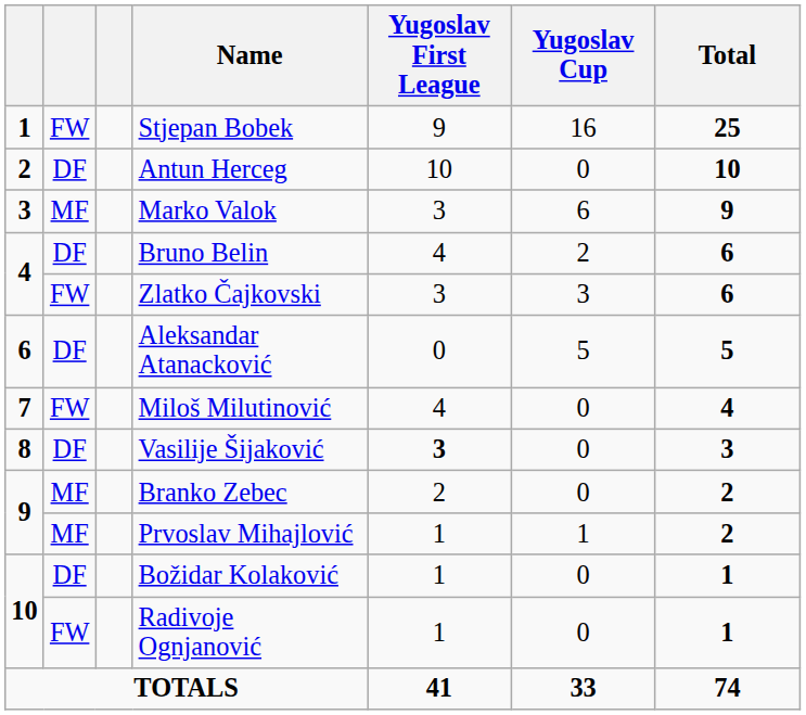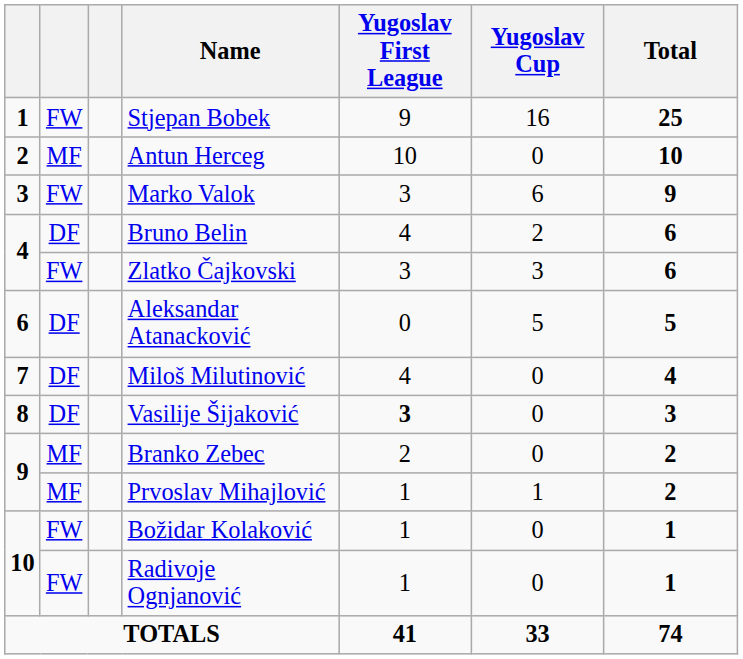Antun Herceg | column 2: DF -> MF
Marko Valok | column 2: MF -> FW
Miloš Milutinović | column 2: FW -> DF
Božidar Kolaković | column 2: DF -> FW
